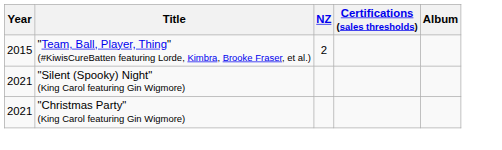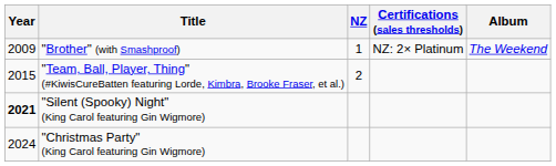+ row: 2009 | "Brother" (with Smashproof) | 1 | NZ: 2× Platinum | The Weekend
"Silent (Spooky) Night" (King Carol featuring Gin Wigmore) | Year: normal -> bold
"Christmas Party" (King Carol featuring Gin Wigmore) | Year: 2021 -> 2024
